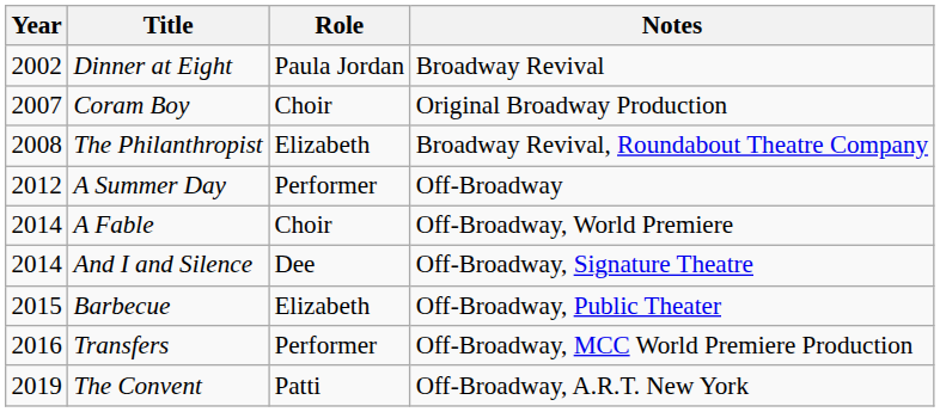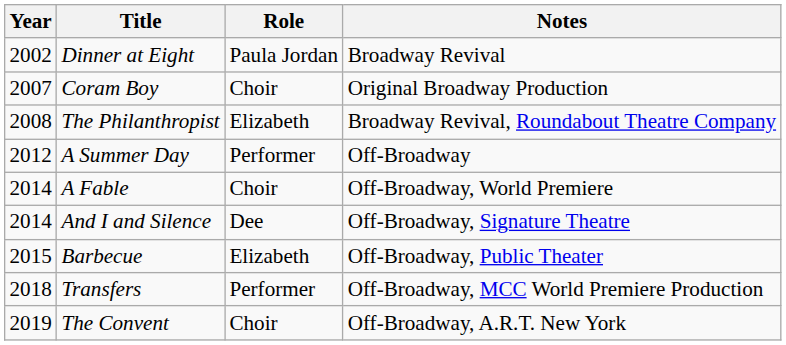Transfers | Year: 2016 -> 2018
The Convent | Role: Patti -> Choir
